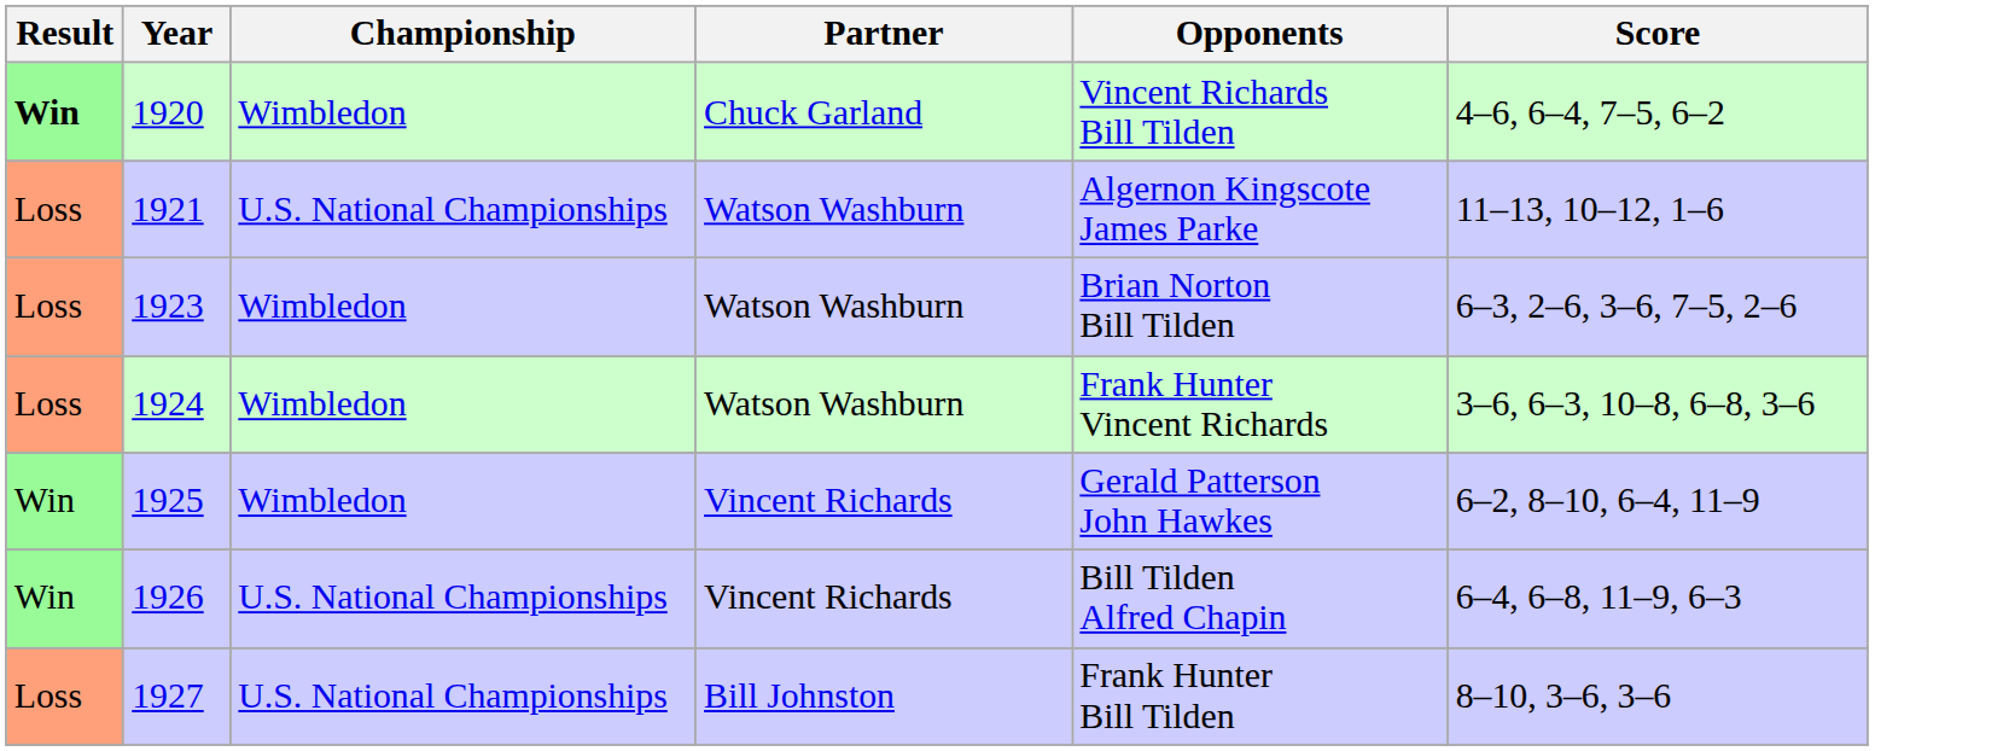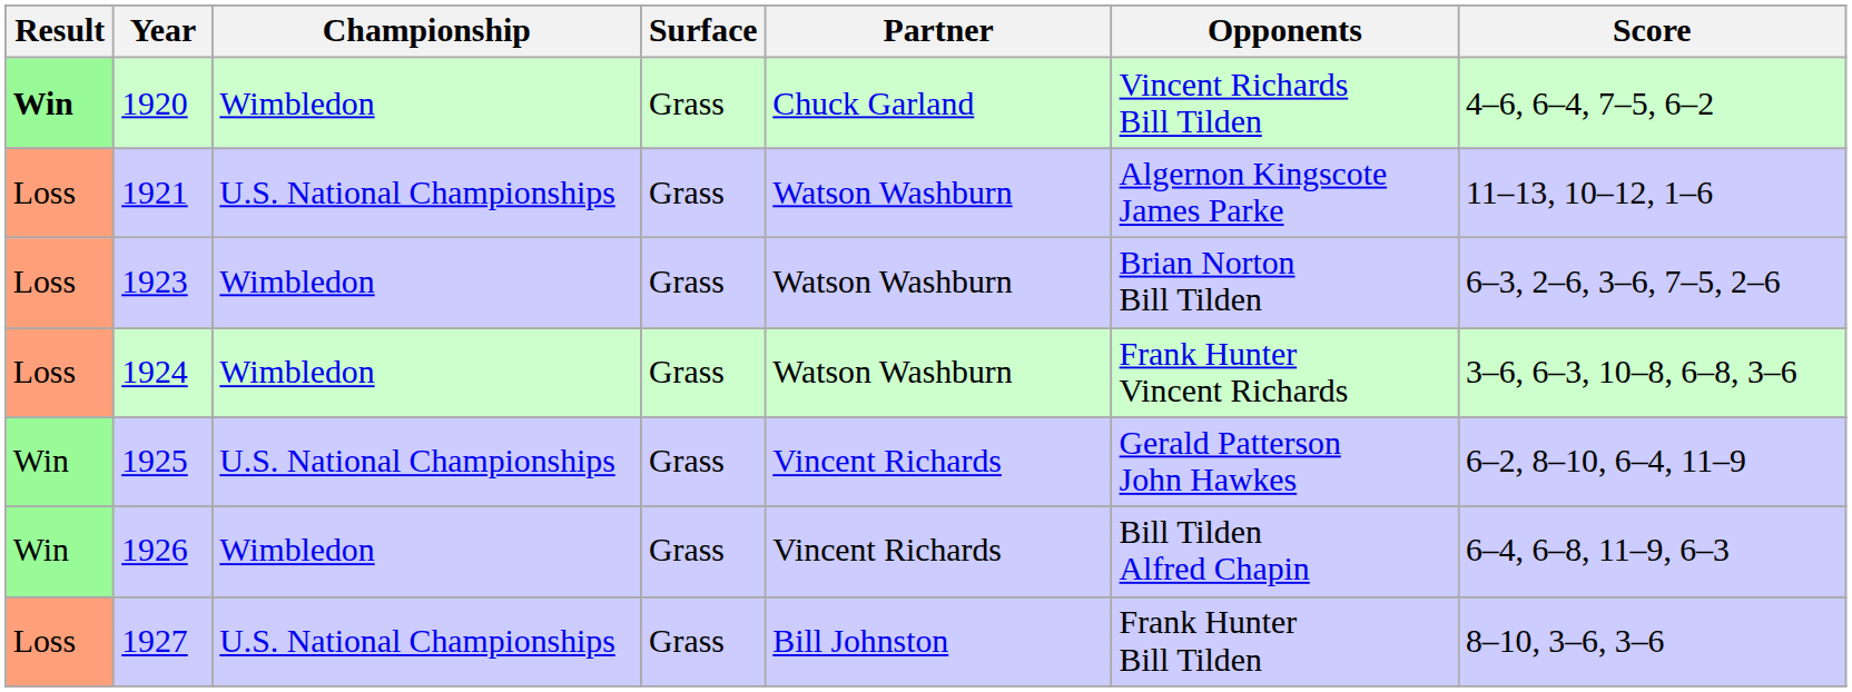+ column: Surface | Grass | Grass | Grass | Grass | Grass | Grass | Grass
1925 | Championship: Wimbledon -> U.S. National Championships
1926 | Championship: U.S. National Championships -> Wimbledon
